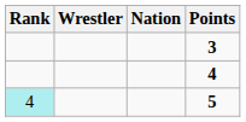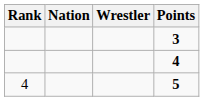columns swapped: Wrestler <-> Nation
5 | Rank: paleturquoise background -> no background
